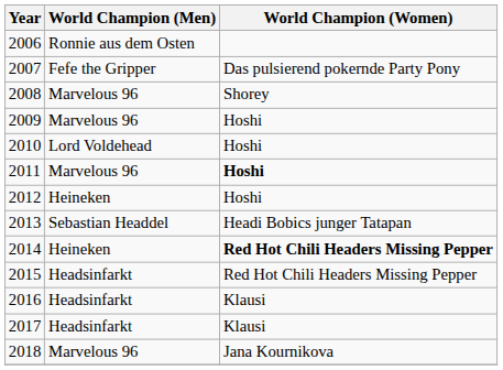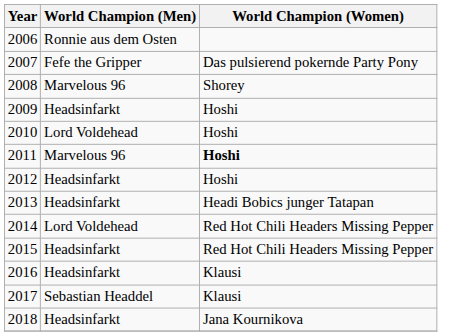2009 | World Champion (Men): Marvelous 96 -> Headsinfarkt
2012 | World Champion (Men): Heineken -> Headsinfarkt
2013 | World Champion (Men): Sebastian Headdel -> Headsinfarkt
2014 | World Champion (Men): Heineken -> Lord Voldehead
2014 | World Champion (Women): bold -> normal
2017 | World Champion (Men): Headsinfarkt -> Sebastian Headdel
2018 | World Champion (Men): Marvelous 96 -> Headsinfarkt
